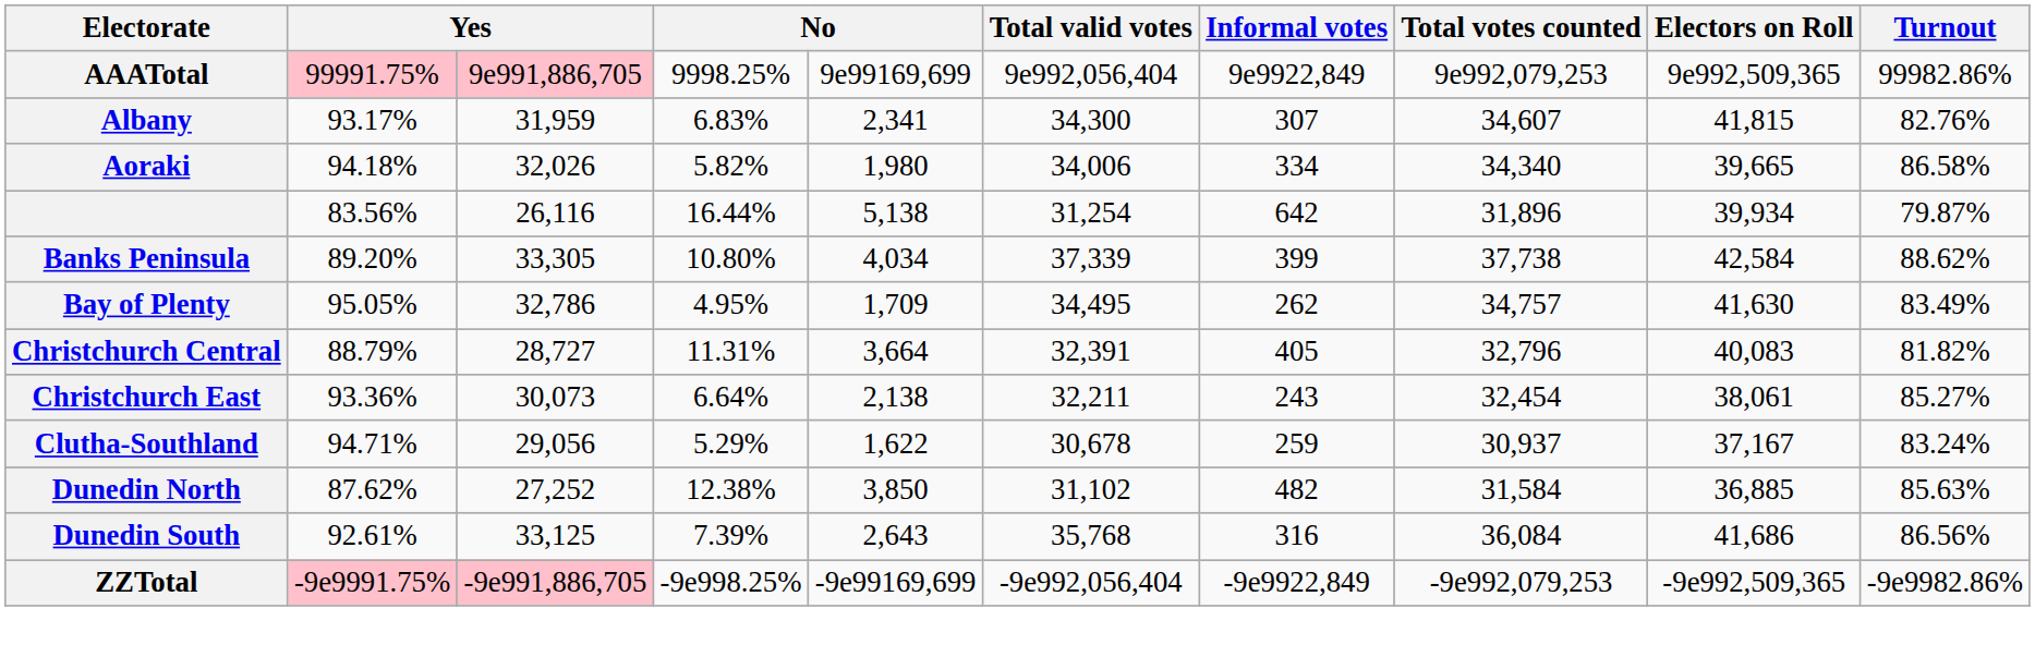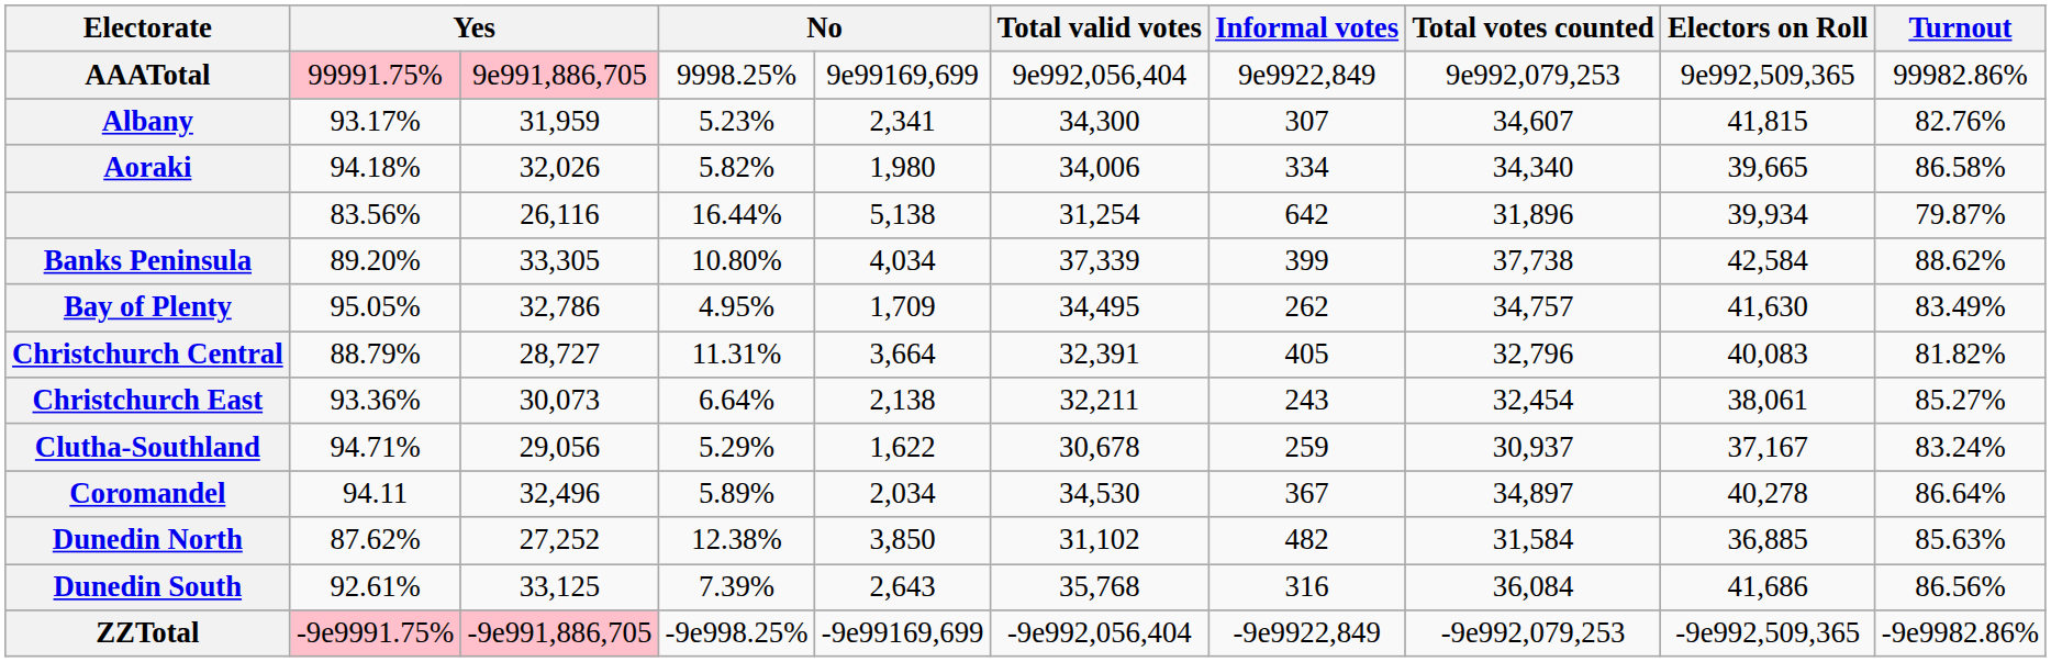Albany | column 4: 6.83% -> 5.23%
+ row: Coromandel | 94.11 | 32,496 | 5.89% | 2,034 | 34,530 | 367 | 34,897 | 40,278 | 86.64%
